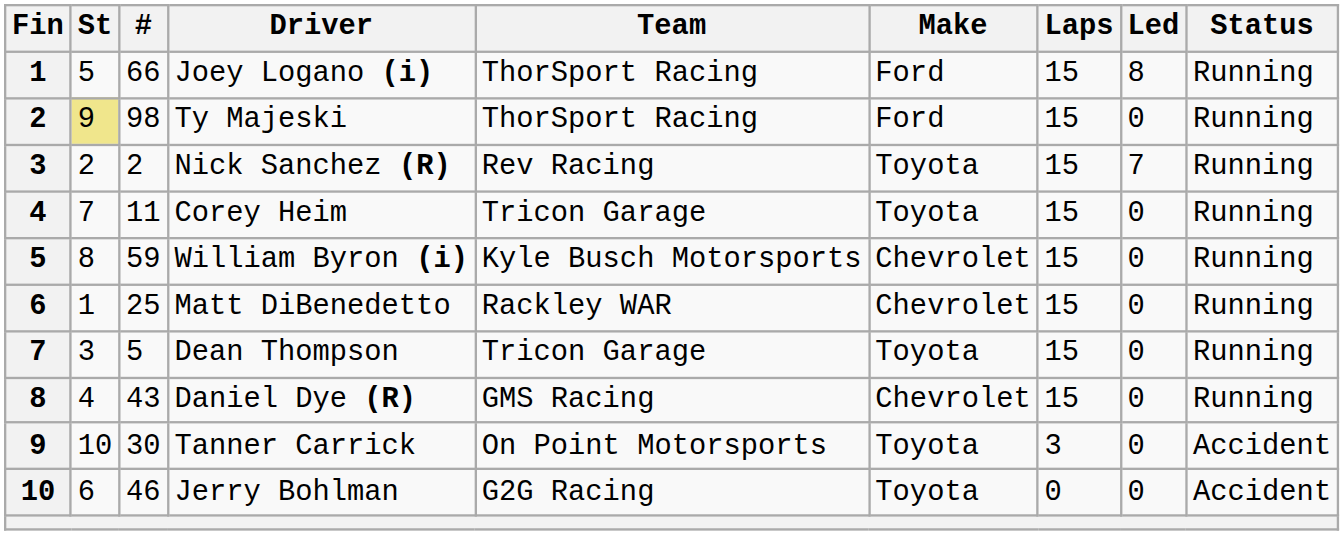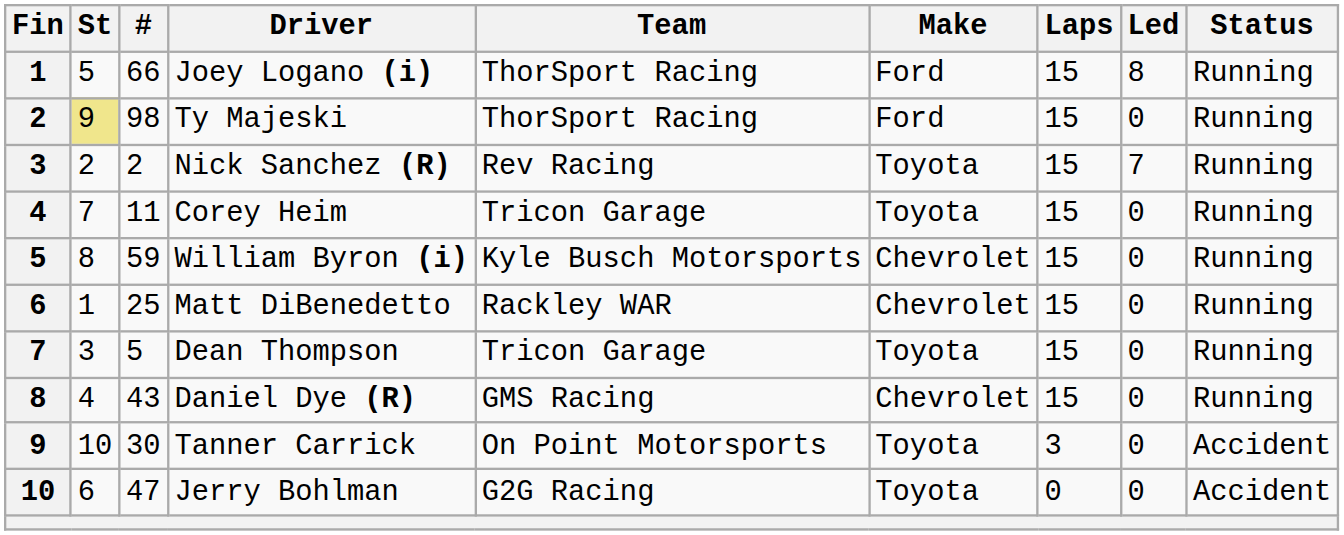Jerry Bohlman | #: 46 -> 47
